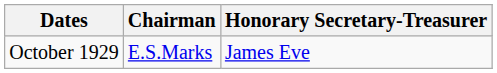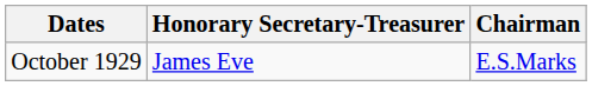columns swapped: Chairman <-> Honorary Secretary-Treasurer
